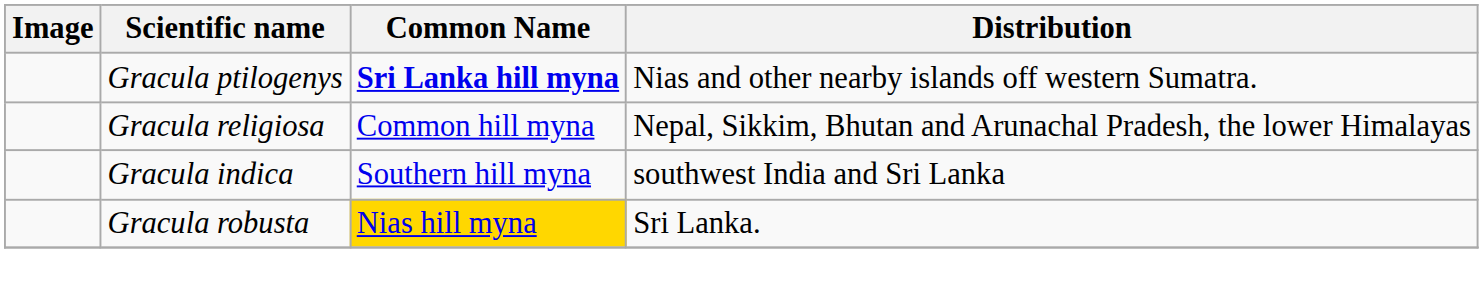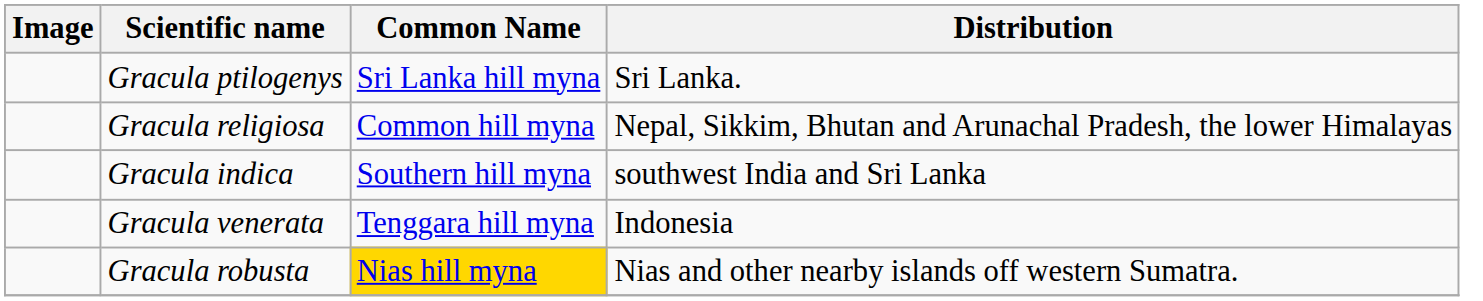Gracula ptilogenys | Common Name: bold -> normal
Gracula ptilogenys | Distribution: Nias and other nearby islands off western Sumatra. -> Sri Lanka.
+ row: Gracula venerata | Tenggara hill myna | Indonesia
Gracula robusta | Distribution: Sri Lanka. -> Nias and other nearby islands off western Sumatra.
